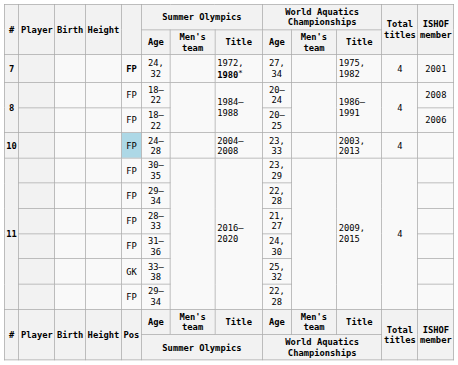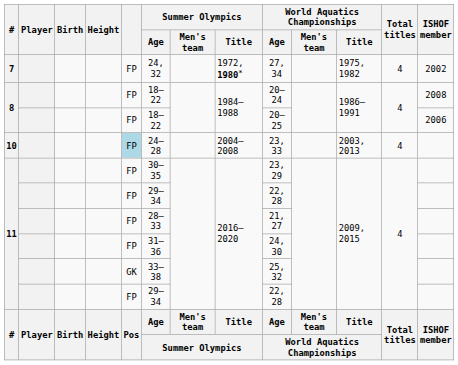7 | column 5: bold -> normal
7 | ISHOF member: 2001 -> 2002
